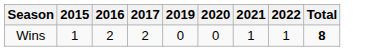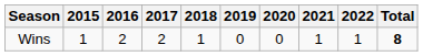+ column: 2018 | 1
